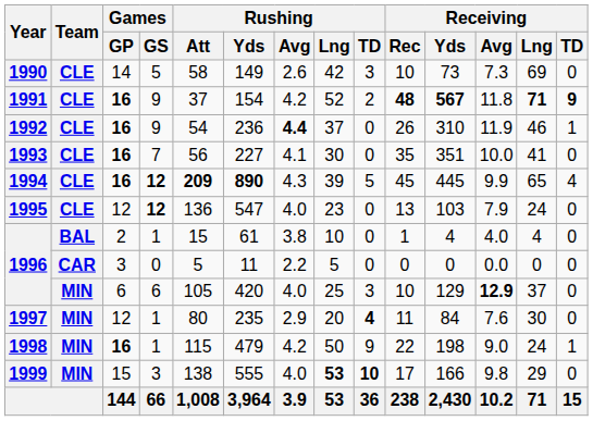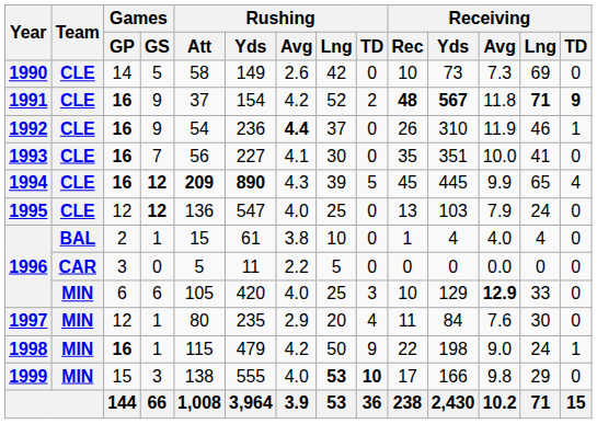1990 | Rushing / TD: 3 -> 0
1995 | Rushing / Lng: 23 -> 25
1996 / 6 | Receiving / Lng: 37 -> 33
1997 | Rushing / TD: bold -> normal
